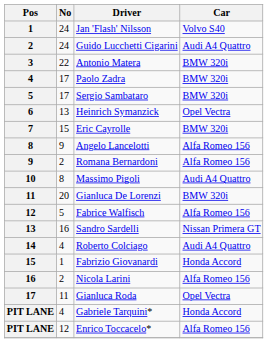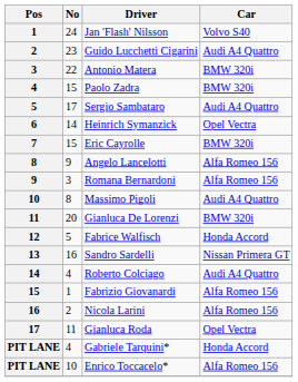Guido Lucchetti Cigarini | No: 24 -> 23
Paolo Zadra | No: 17 -> 15
Sergio Sambataro | Car: BMW 320i -> Audi A4 Quattro
Heinrich Symanzick | No: 13 -> 14
Romana Bernardoni | No: 2 -> 3
Fabrice Walfisch | Car: Alfa Romeo 156 -> Honda Accord
Fabrizio Giovanardi | Car: Honda Accord -> Alfa Romeo 156
Enrico Toccacelo* | No: 12 -> 10
